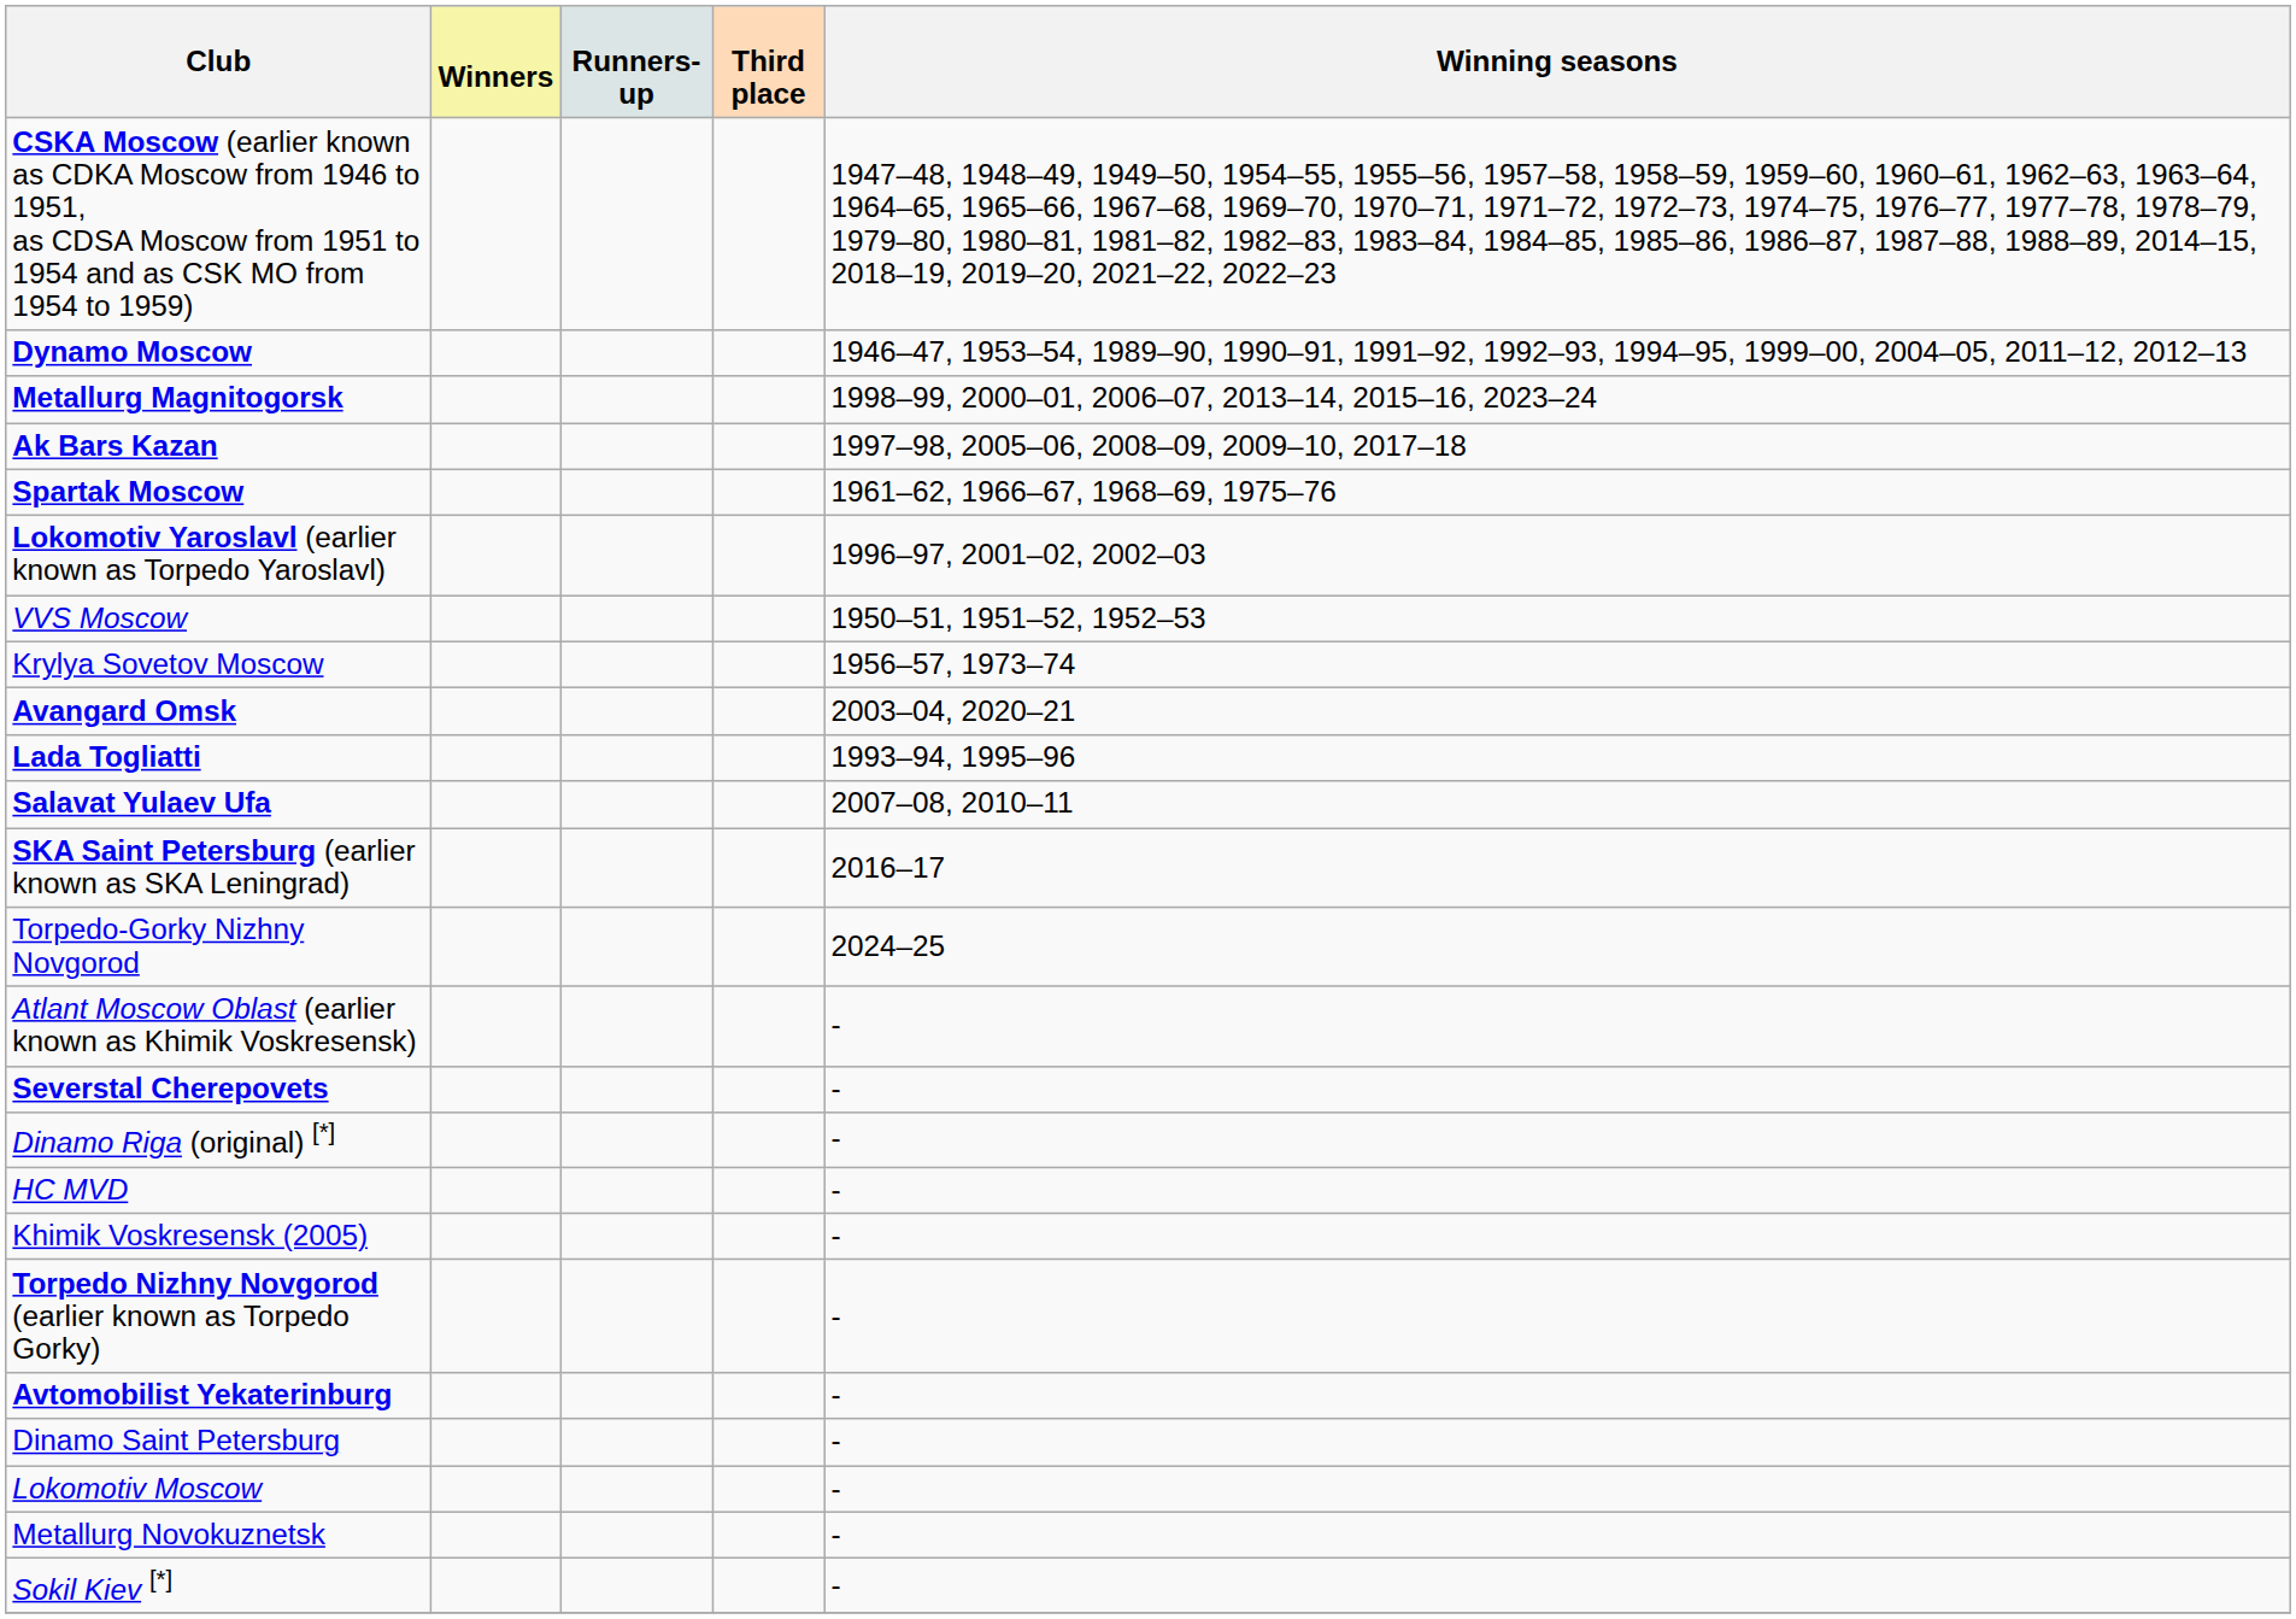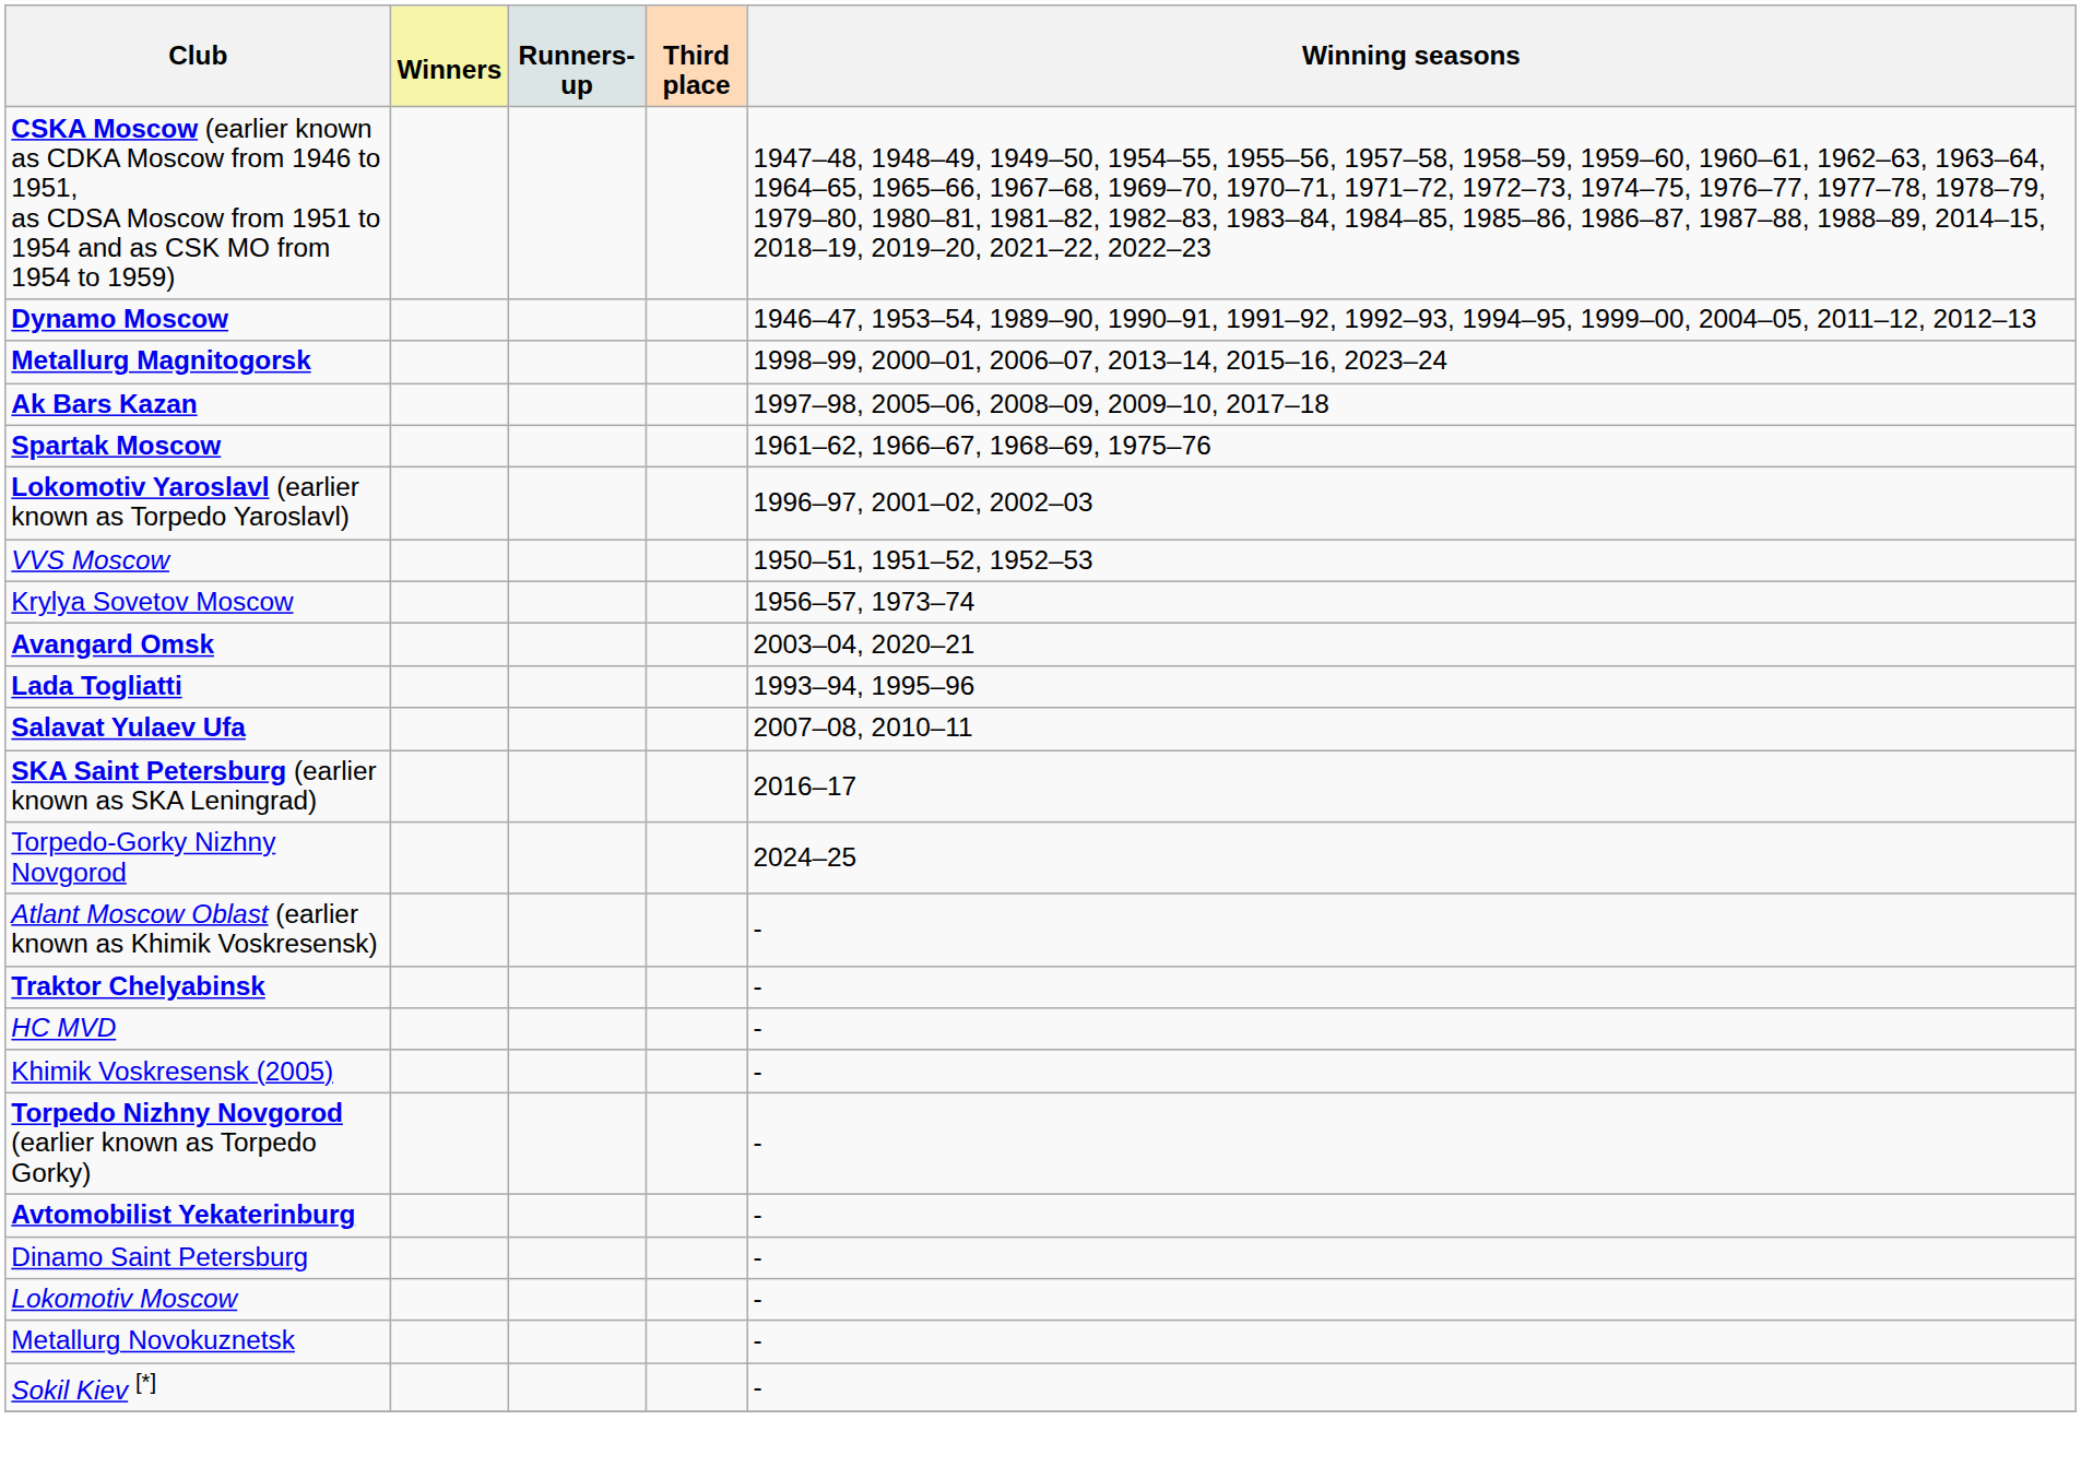+ row: Traktor Chelyabinsk | -
- row: Severstal Cherepovets | -
- row: Dinamo Riga (original) [*] | -
